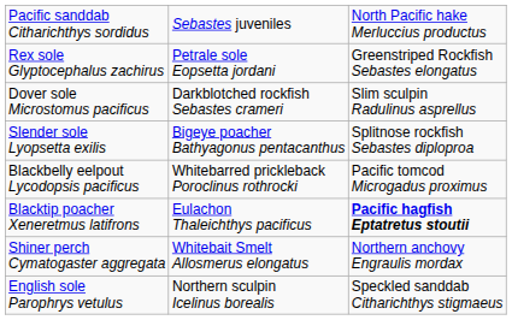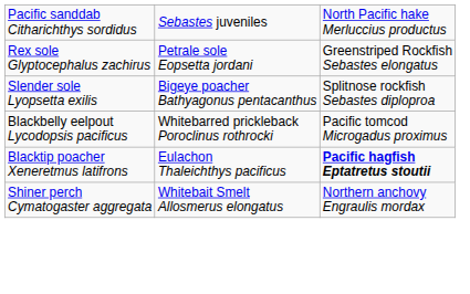- row: Dover sole Microstomus pacificus | Darkblotched rockfish Sebastes crameri | Slim sculpin Radulinus asprellus
- row: English sole Parophrys vetulus | Northern sculpin Icelinus borealis | Speckled sanddab Citharichthys stigmaeus
